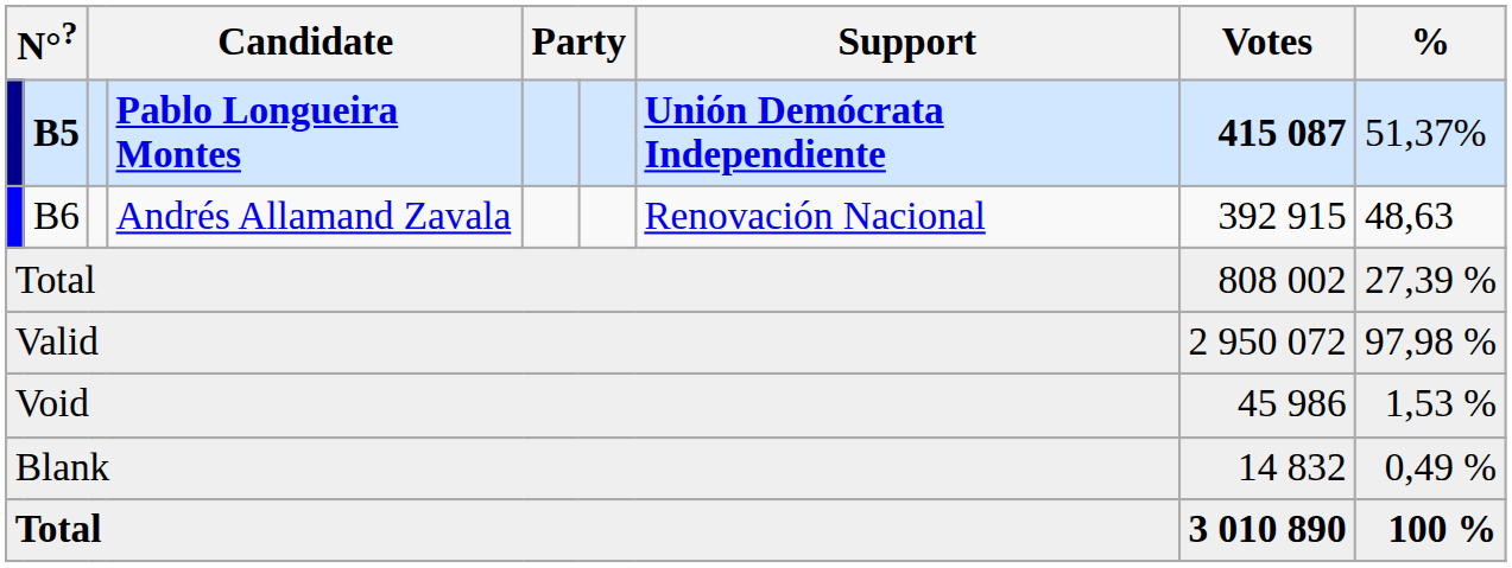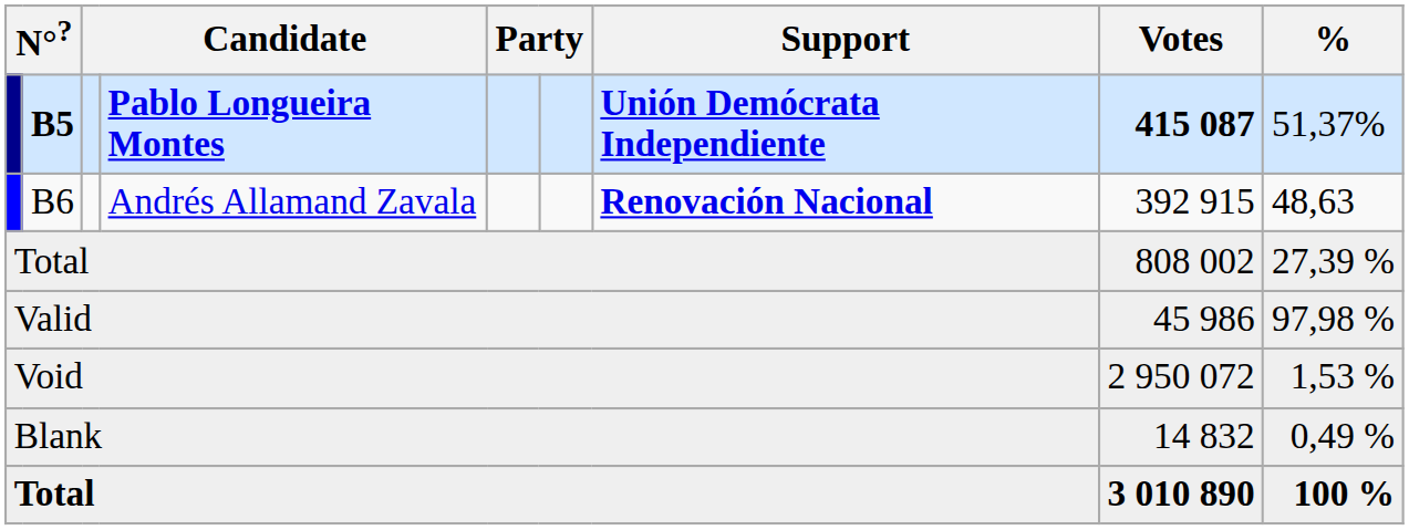B6 | Support: normal -> bold
Valid | Votes: 2 950 072 -> 45 986
Void | Votes: 45 986 -> 2 950 072
